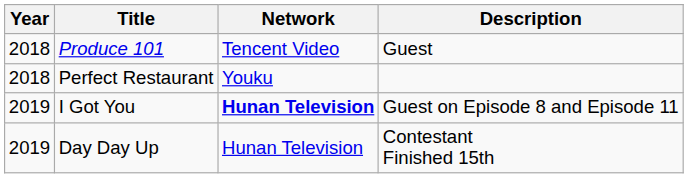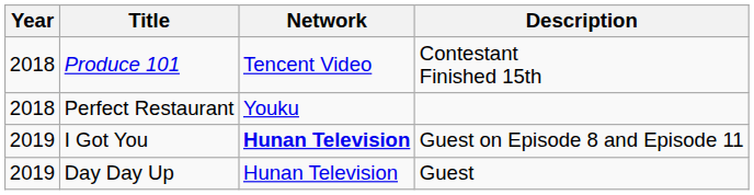Produce 101 | Description: Guest -> Contestant Finished 15th
Day Day Up | Description: Contestant Finished 15th -> Guest
